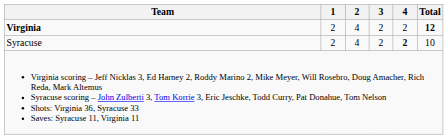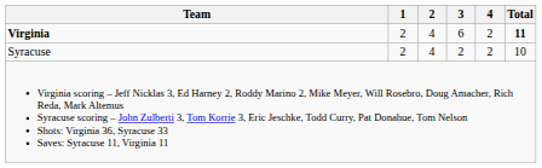Virginia | 3: 2 -> 6
Virginia | Total: 12 -> 11
Syracuse | 4: bold -> normal
